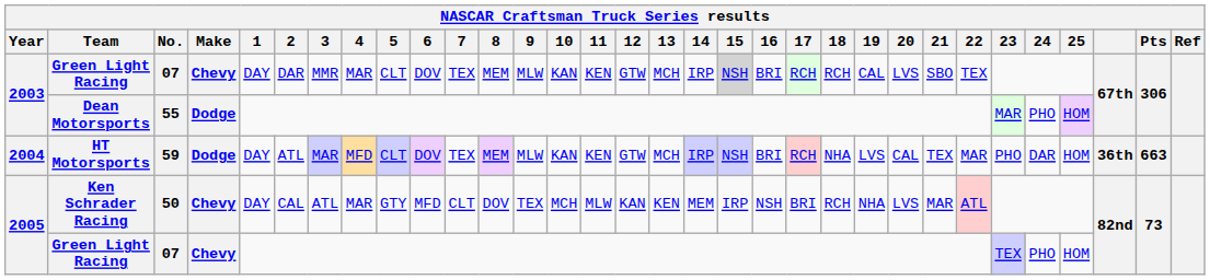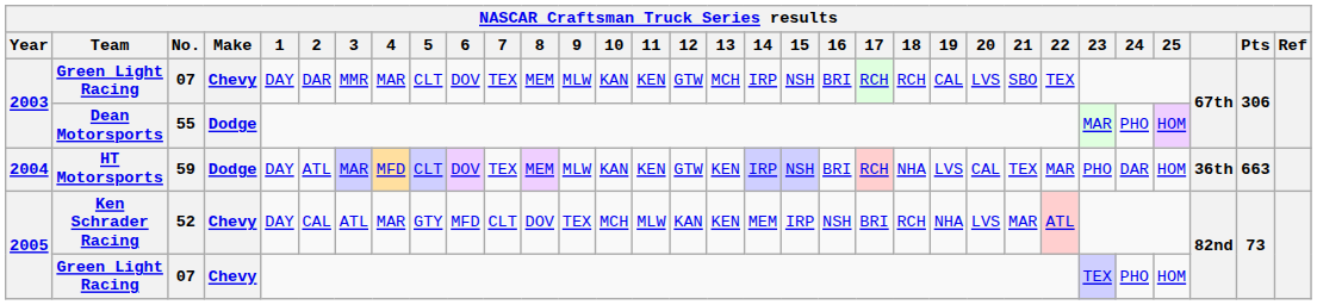2003 / Green Light Racing | 15: lightgrey background -> no background
HT Motorsports | 13: MCH -> KEN
Ken Schrader Racing | No.: 50 -> 52
